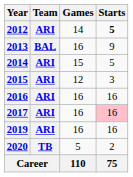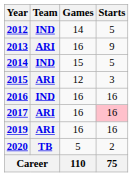2012 | Team: ARI -> IND
2012 | Starts: bold -> normal
2013 | Team: BAL -> ARI
2014 | Team: ARI -> IND
2016 | Team: ARI -> IND
